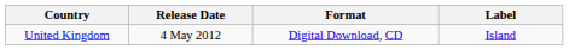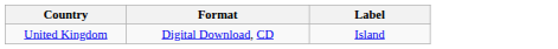- column: Release Date | 4 May 2012
